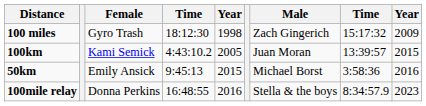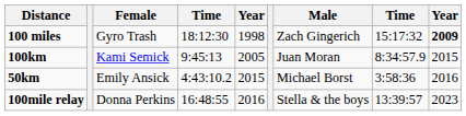100 miles | column 9: normal -> bold
100km | column 4: 4:43:10.2 -> 9:45:13
100km | column 8: 13:39:57 -> 8:34:57.9
50km | column 4: 9:45:13 -> 4:43:10.2
100mile relay | column 8: 8:34:57.9 -> 13:39:57
